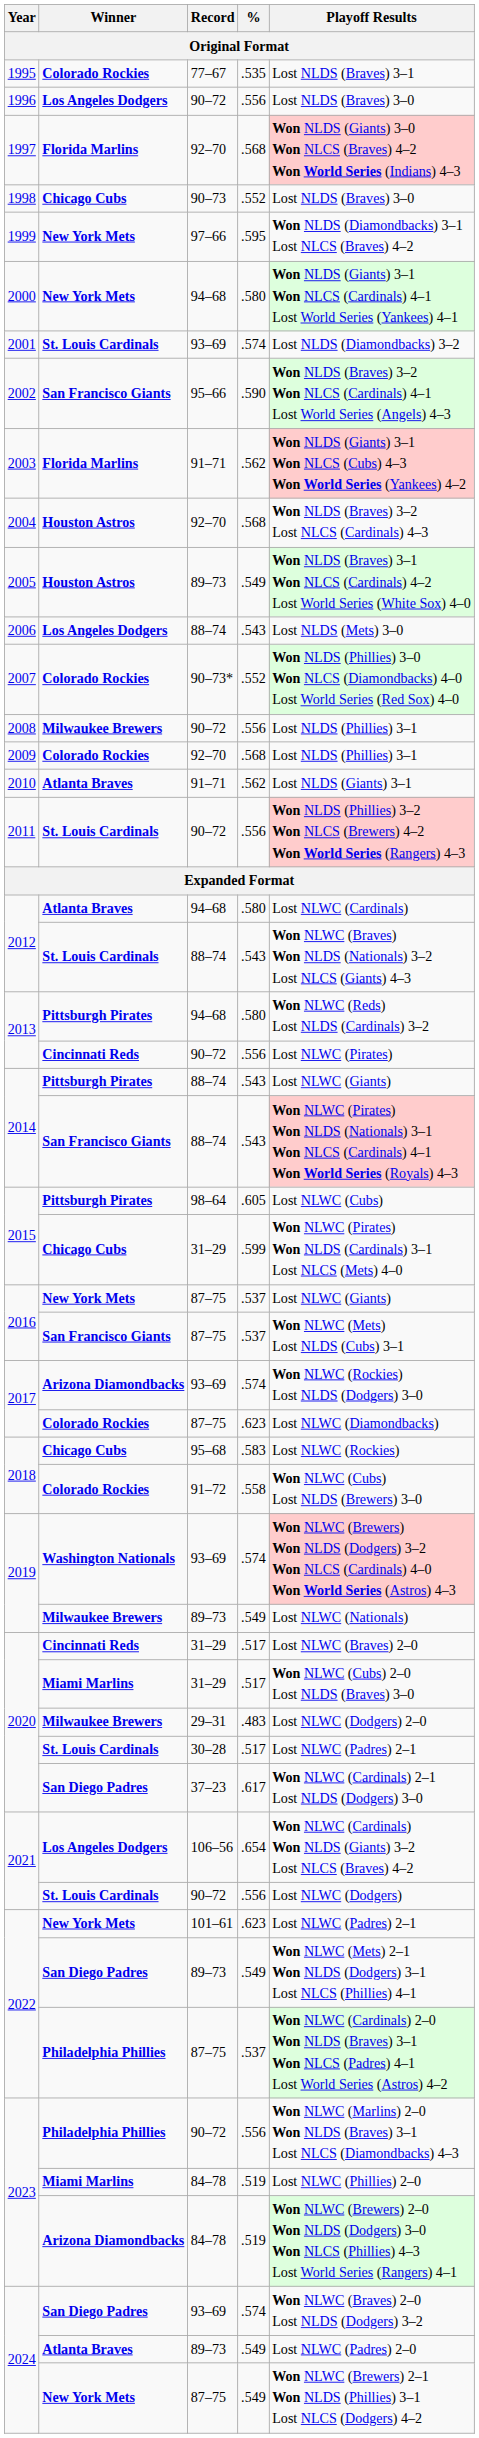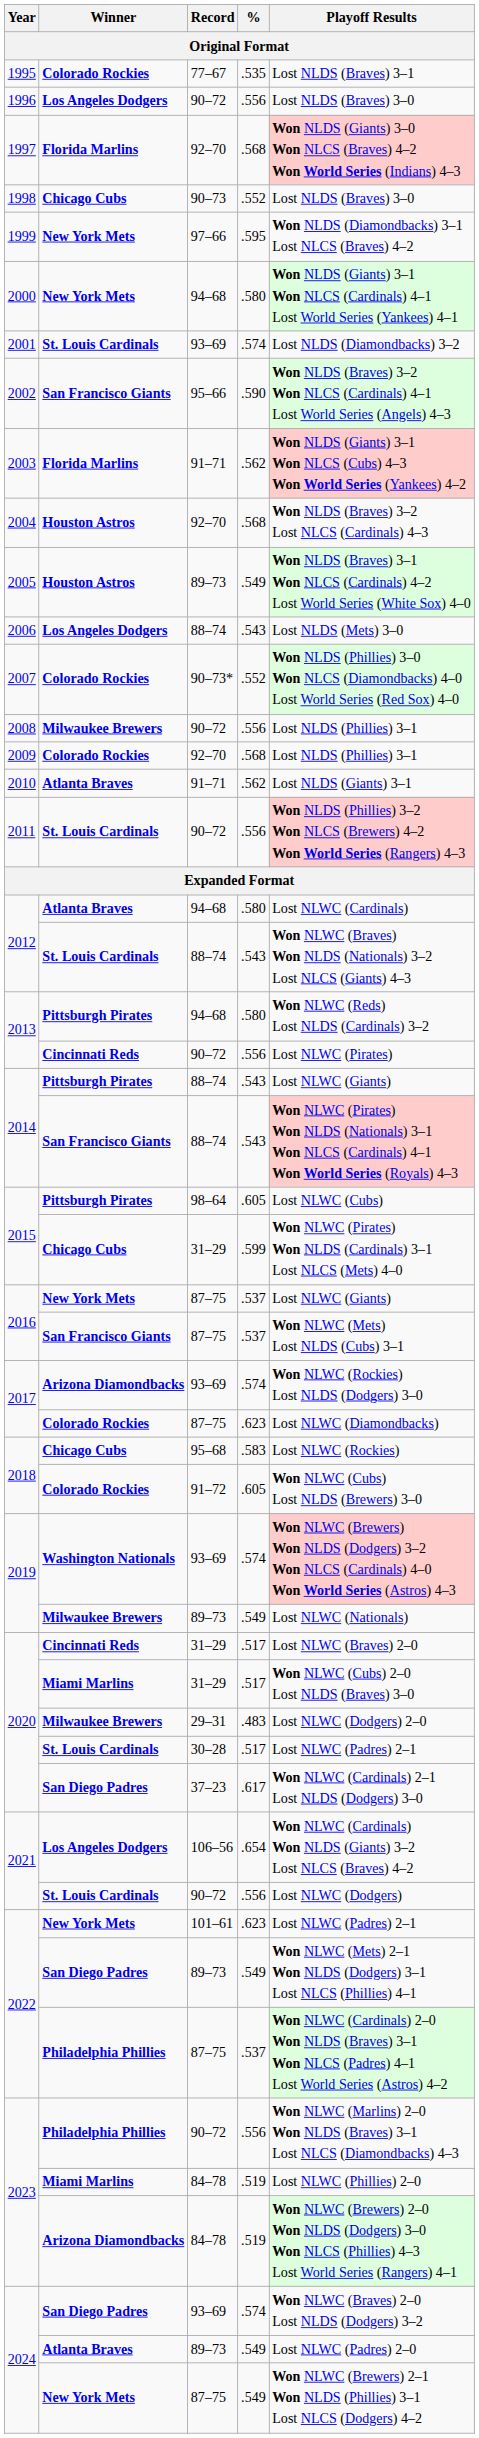2018 / Colorado Rockies | %: .558 -> .605
